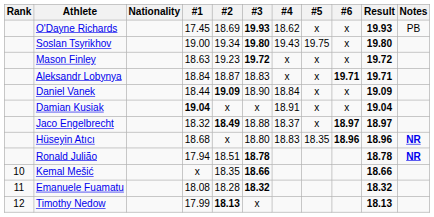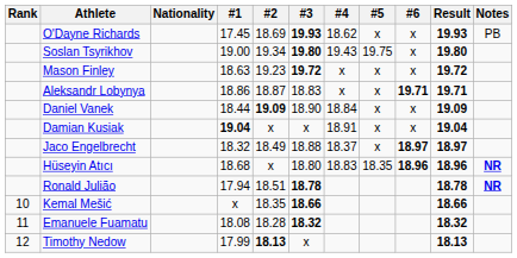Aleksandr Lobynya | #1: 18.84 -> 18.86
Jaco Engelbrecht | #2: bold -> normal
